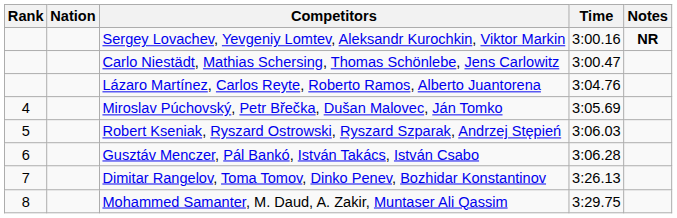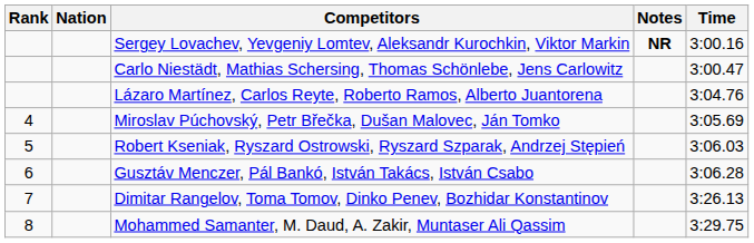columns swapped: Time <-> Notes
